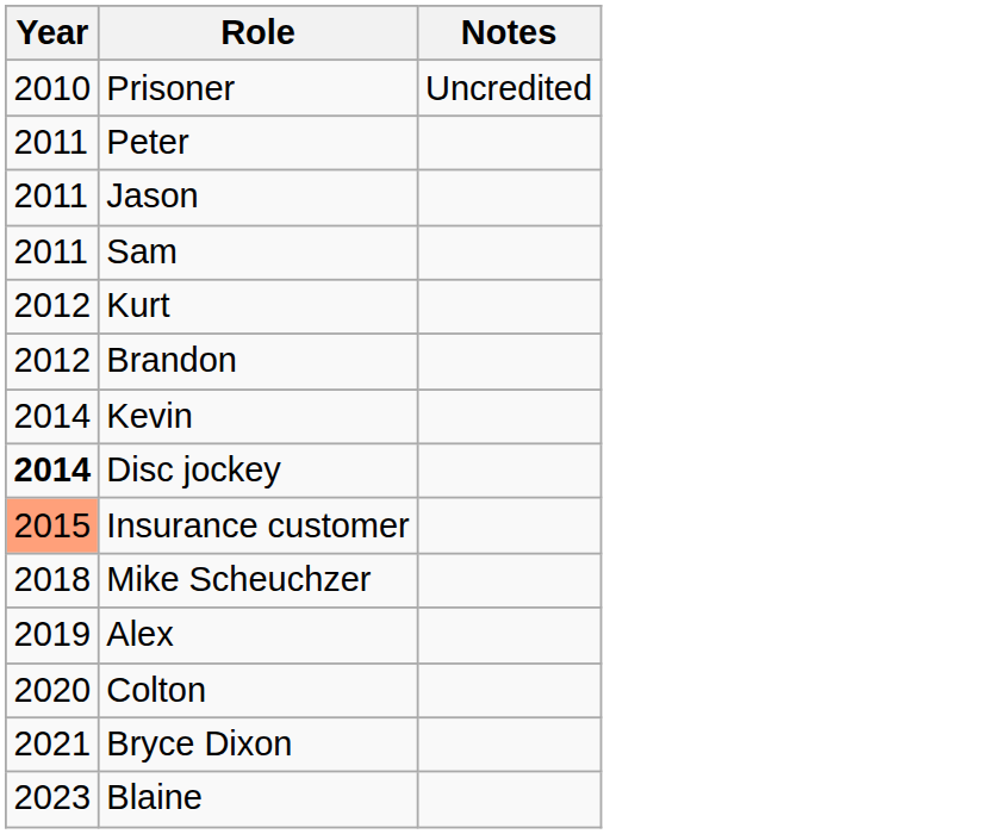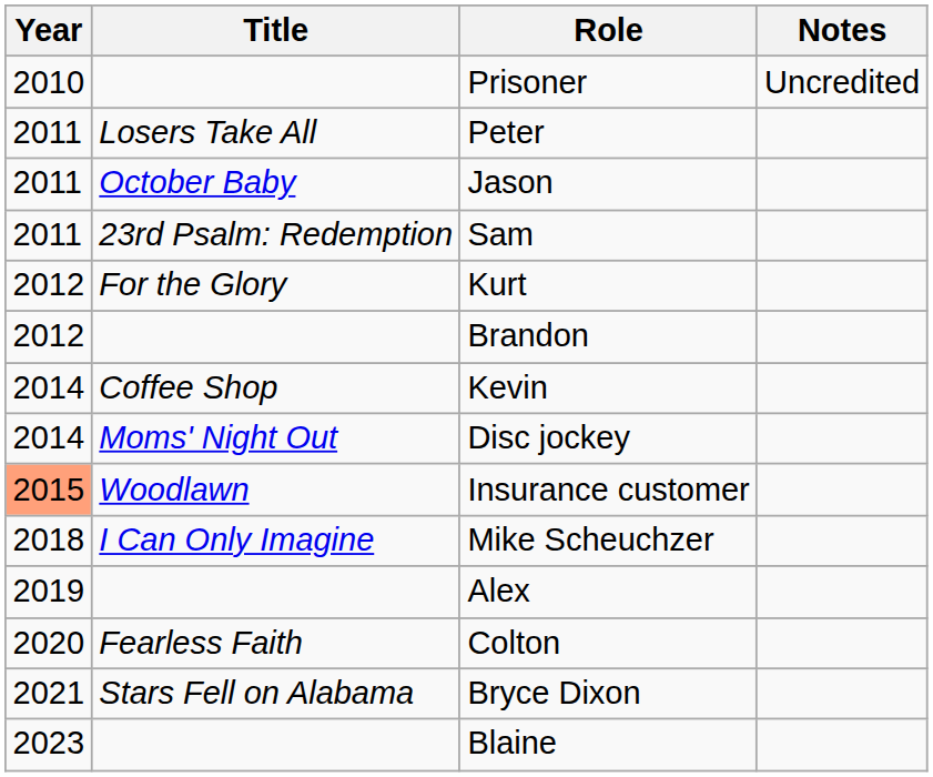+ column: Title | Losers Take All | October Baby | 23rd Psalm: Redemption | For the Glory | Coffee Shop | Moms' Night Out | Woodlawn | I Can Only Imagine | Fearless Faith | Stars Fell on Alabama
Disc jockey | Year: bold -> normal
